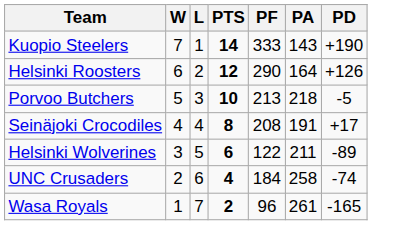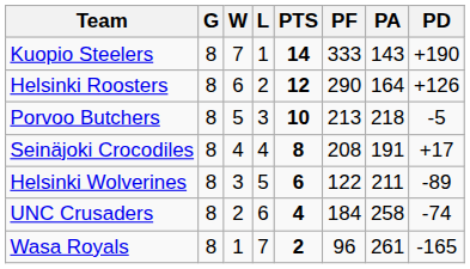+ column: G | 8 | 8 | 8 | 8 | 8 | 8 | 8
